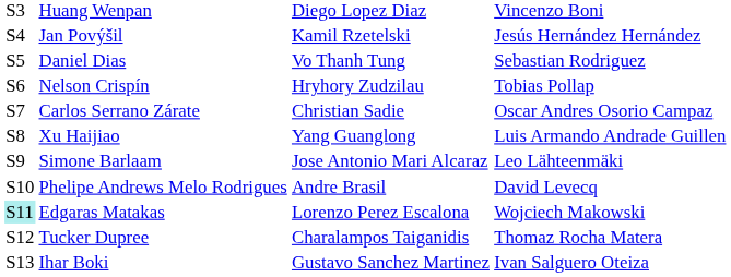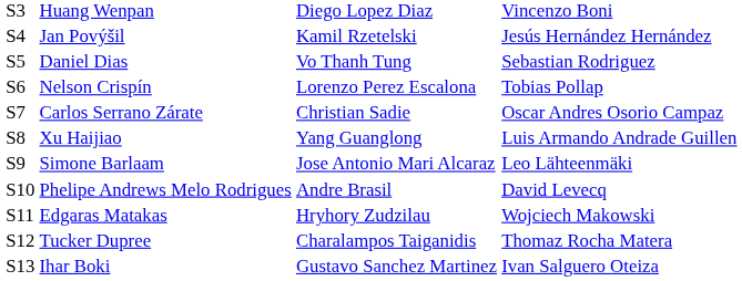Nelson Crispín | column 3: Hryhory Zudzilau -> Lorenzo Perez Escalona
Edgaras Matakas | column 1: paleturquoise background -> no background
Edgaras Matakas | column 3: Lorenzo Perez Escalona -> Hryhory Zudzilau
